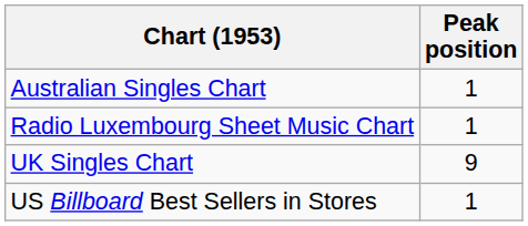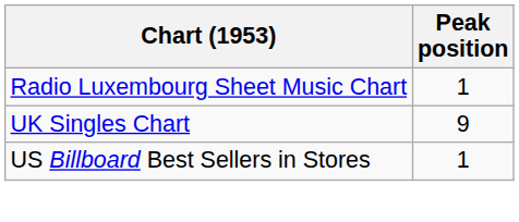- row: Australian Singles Chart | 1
